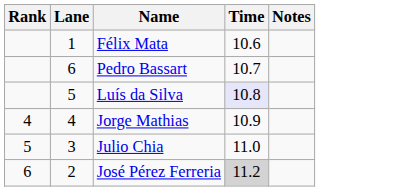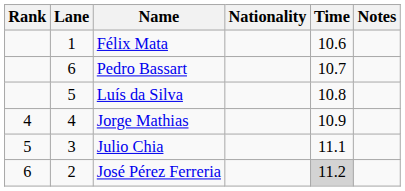+ column: Nationality
Luís da Silva | Time: lavender background -> no background
Julio Chia | Time: 11.0 -> 11.1
